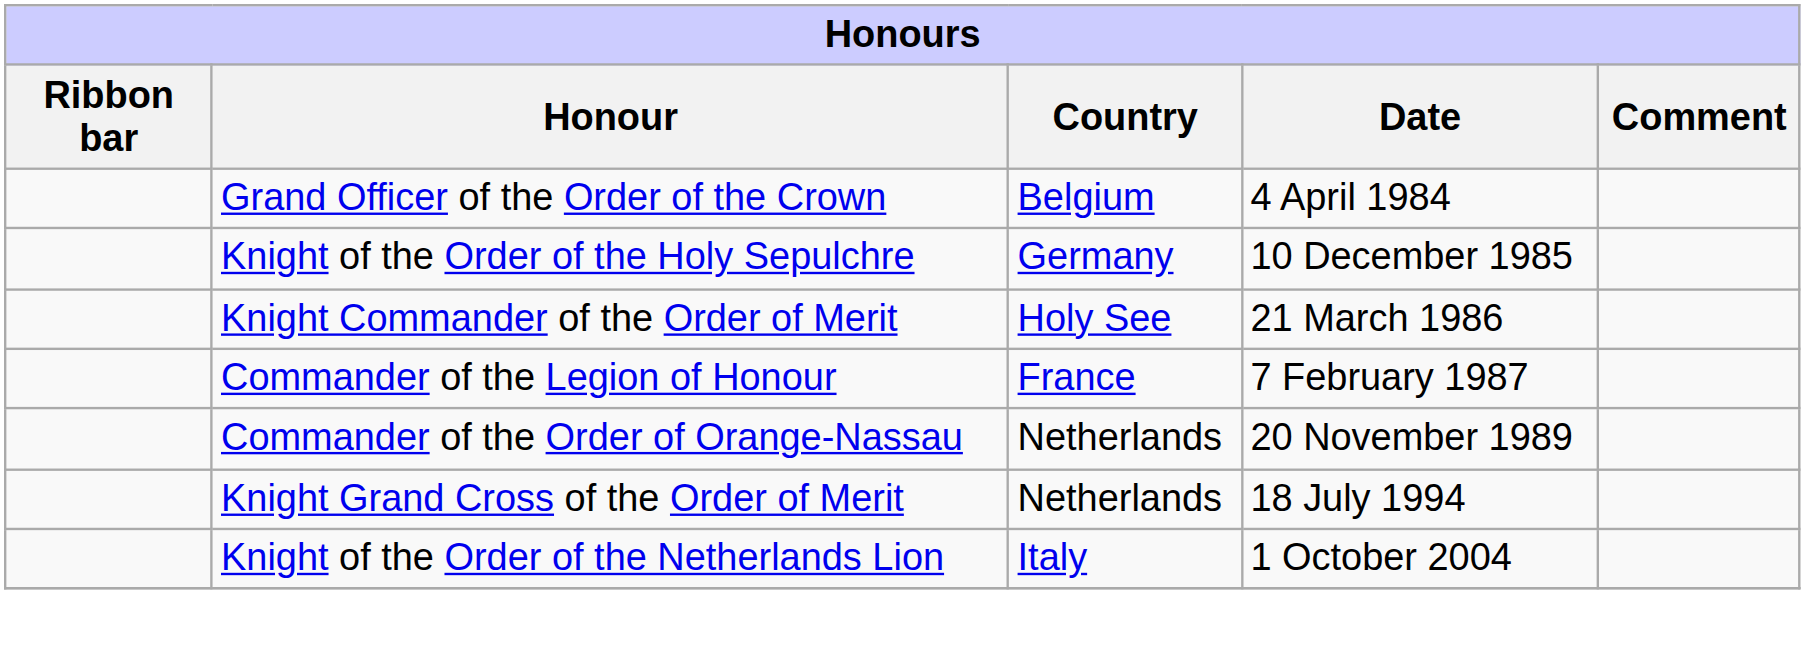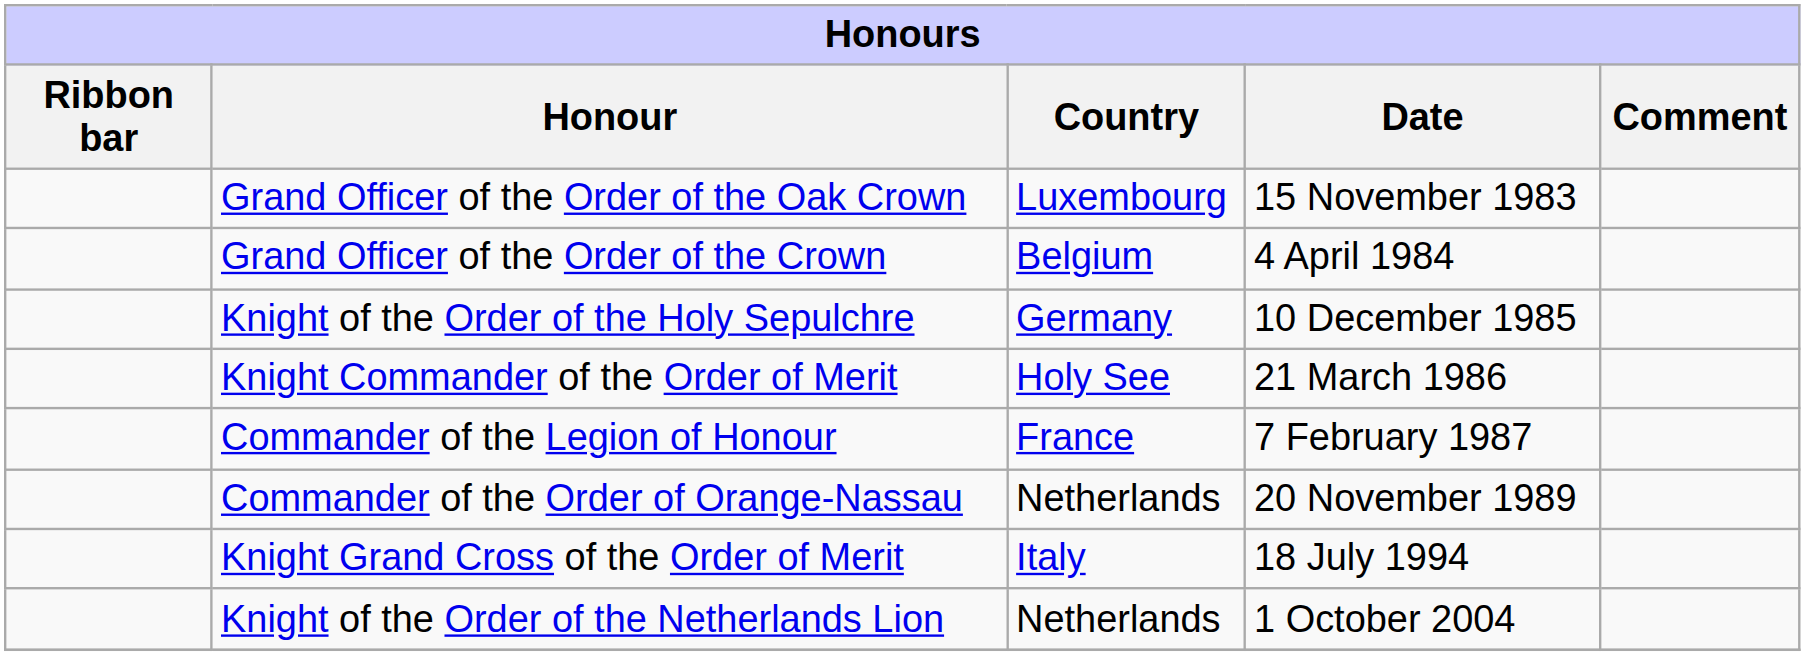+ row: Grand Officer of the Order of the Oak Crown | Luxembourg | 15 November 1983
Knight Grand Cross of the Order of Merit | Country: Netherlands -> Italy
Knight of the Order of the Netherlands Lion | Country: Italy -> Netherlands
